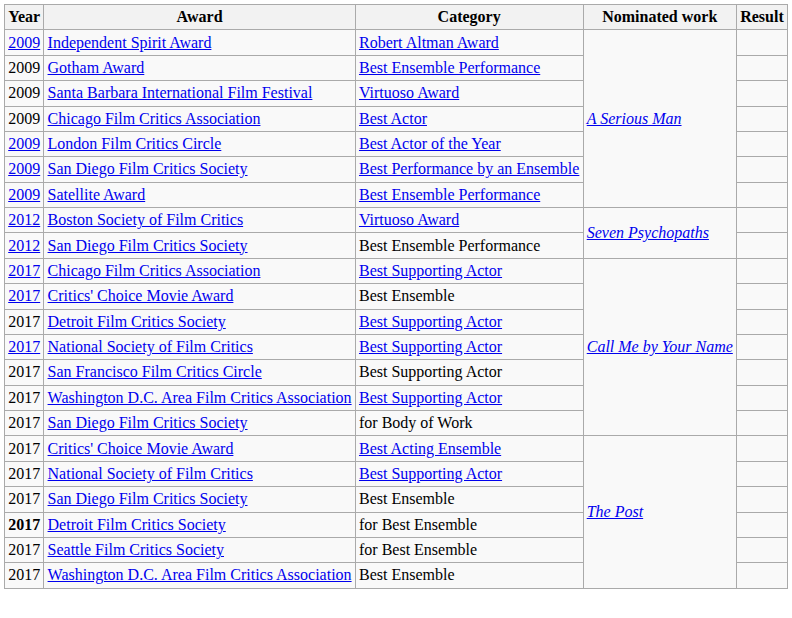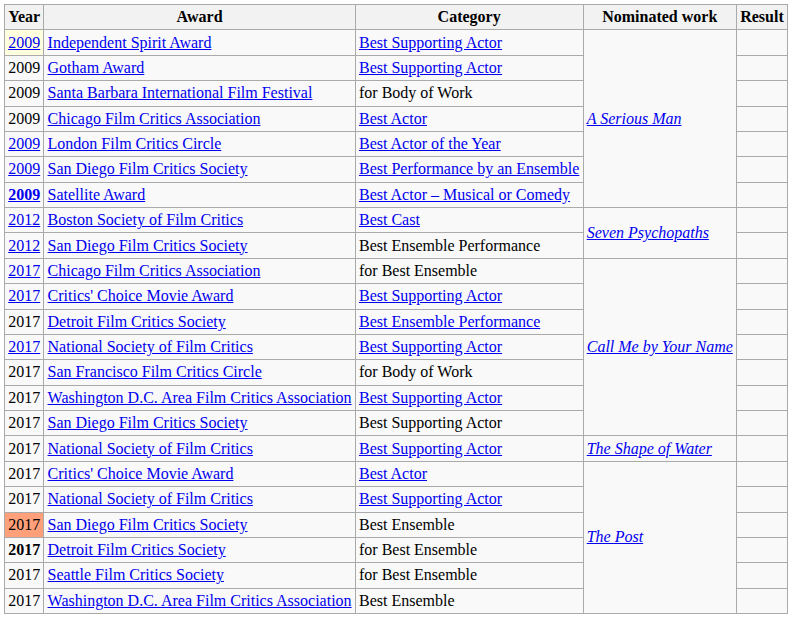Independent Spirit Award | Year: no background -> lightyellow background
Independent Spirit Award | Category: Robert Altman Award -> Best Supporting Actor
Gotham Award | Category: Best Ensemble Performance -> Best Supporting Actor
Santa Barbara International Film Festival | Category: Virtuoso Award -> for Body of Work
Satellite Award | Year: normal -> bold
Satellite Award | Category: Best Ensemble Performance -> Best Actor – Musical or Comedy
Boston Society of Film Critics | Category: Virtuoso Award -> Best Cast
Chicago Film Critics Association / Call Me by Your Name | Category: Best Supporting Actor -> for Best Ensemble
Critics' Choice Movie Award / Call Me by Your Name | Category: Best Ensemble -> Best Supporting Actor
Detroit Film Critics Society / Call Me by Your Name | Category: Best Supporting Actor -> Best Ensemble Performance
San Francisco Film Critics Circle | Category: Best Supporting Actor -> for Body of Work
San Diego Film Critics Society / Call Me by Your Name | Category: for Body of Work -> Best Supporting Actor
+ row: 2017 | National Society of Film Critics | Best Supporting Actor | The Shape of Water
Critics' Choice Movie Award / The Post | Category: Best Acting Ensemble -> Best Actor
San Diego Film Critics Society / The Post | Year: no background -> lightsalmon background
